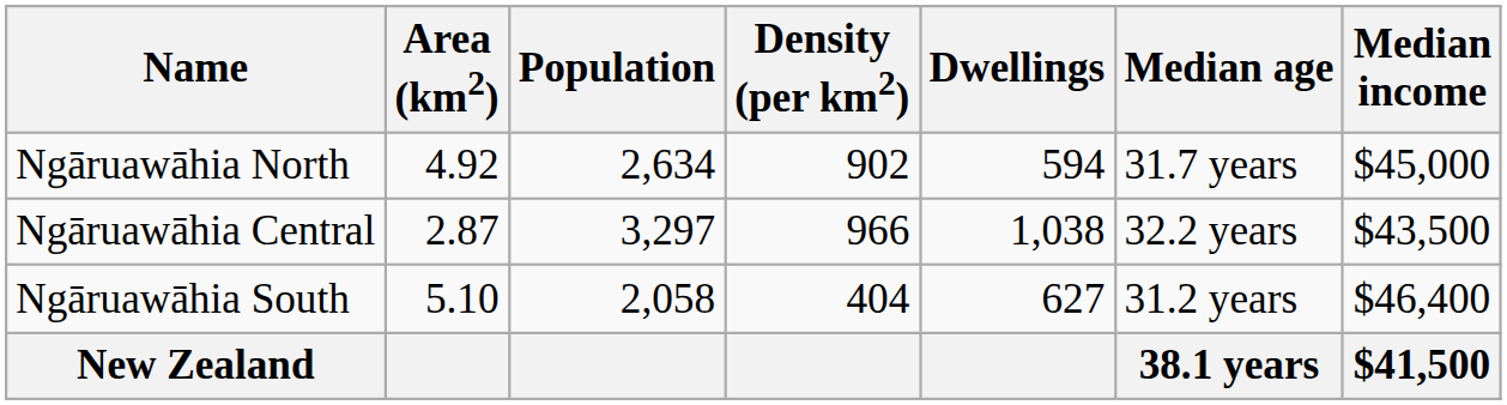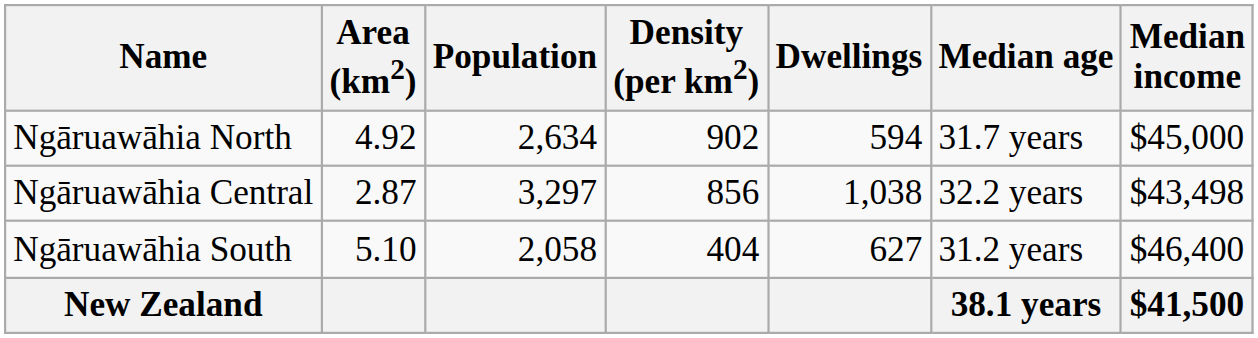Ngāruawāhia Central | Density (per km2): 966 -> 856
Ngāruawāhia Central | Median income: $43,500 -> $43,498
